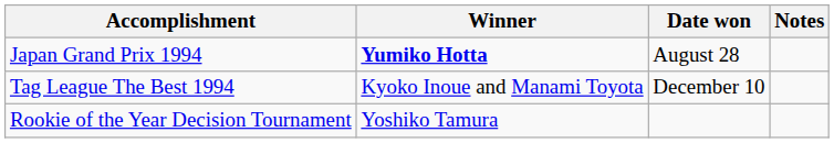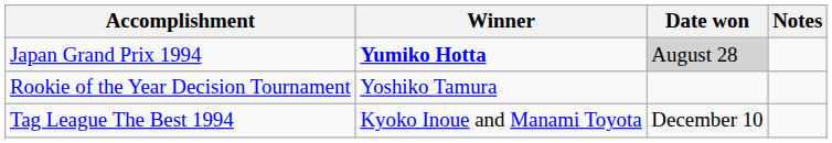Japan Grand Prix 1994 | Date won: no background -> lightgrey background
rows swapped: Rookie of the Year Decision Tournament <-> Tag League The Best 1994
